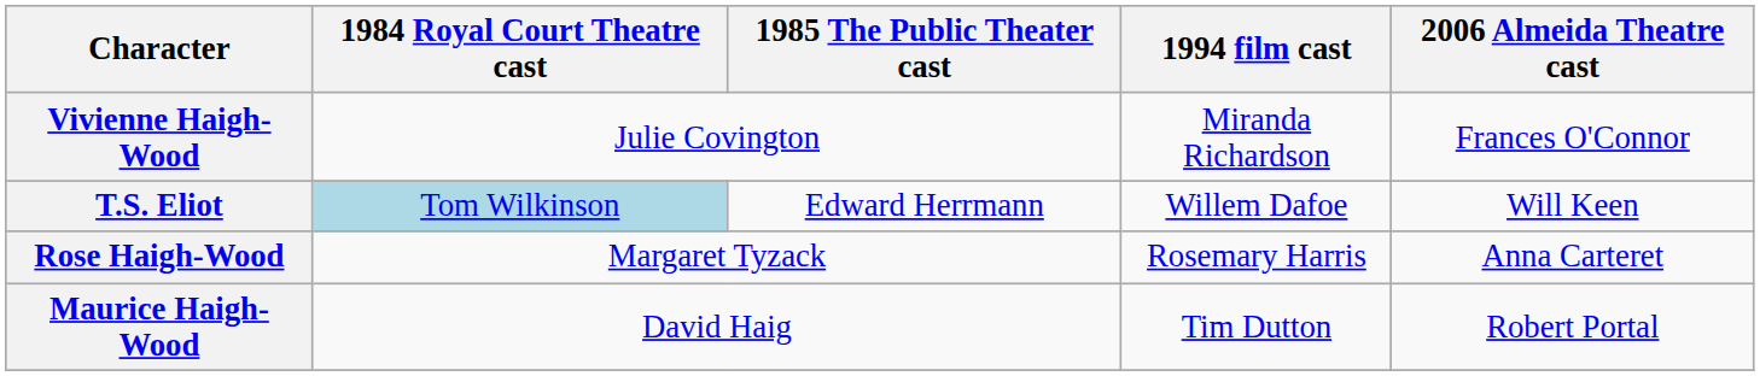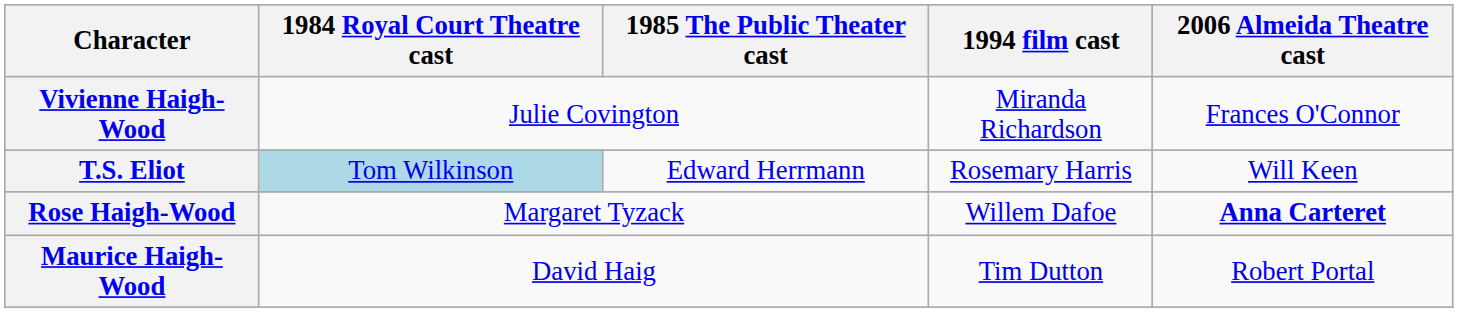T.S. Eliot | 1994 film cast: Willem Dafoe -> Rosemary Harris
Rose Haigh-Wood | 1994 film cast: Rosemary Harris -> Willem Dafoe
Rose Haigh-Wood | 2006 Almeida Theatre cast: normal -> bold
